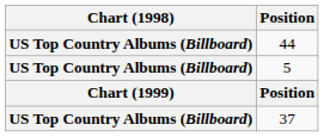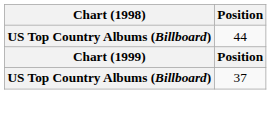- row: US Top Country Albums (Billboard) | 5
